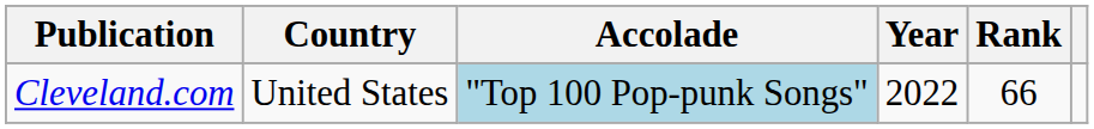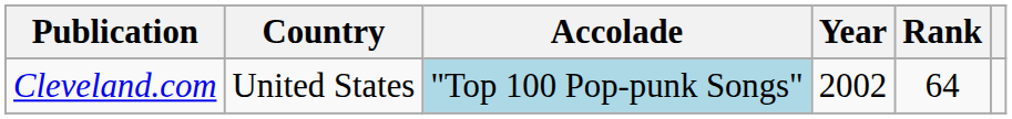Cleveland.com | Year: 2022 -> 2002
Cleveland.com | Rank: 66 -> 64
